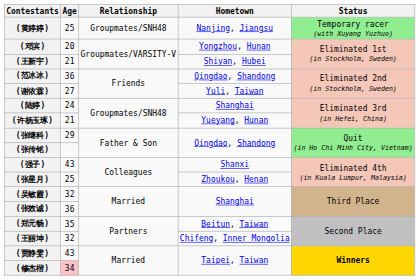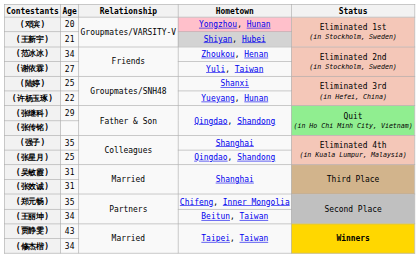- row: (黄婷婷) | 25 | Groupmates/SNH48 | Nanjing, Jiangsu | Temporary racer (with Xuyang Yuzhuo)
(邓滨) | Hometown: no background -> pink background
(王新宇) | Hometown: no background -> lightgrey background
(范冰冰) | Age: 36 -> 34
(范冰冰) | Hometown: Qingdao, Shandong -> Zhoukou, Henan
(陆婷) | Age: 24 -> 25
(陆婷) | Hometown: Shanghai -> Shanxi
(许杨玉琢) | Age: 21 -> 22
(强子) | Age: 43 -> 35
(强子) | Hometown: Shanxi -> Shanghai
(张星月) | Hometown: Zhoukou, Henan -> Qingdao, Shandong
(吴敏霞) | Age: 32 -> 31
(张效诚) | Age: 36 -> 31
(郑元畅) | Hometown: Beitun, Taiwan -> Chifeng, Inner Mongolia
(王丽坤) | Age: 32 -> 34
(王丽坤) | Hometown: Chifeng, Inner Mongolia -> Beitun, Taiwan
(修杰楷) | Age: pink background -> no background
